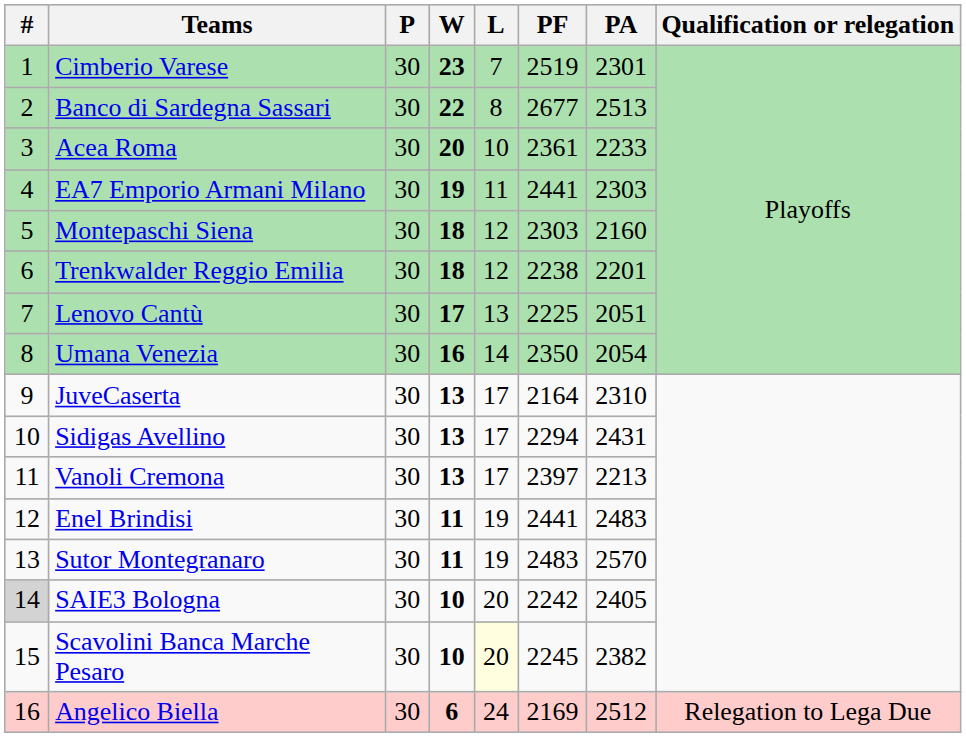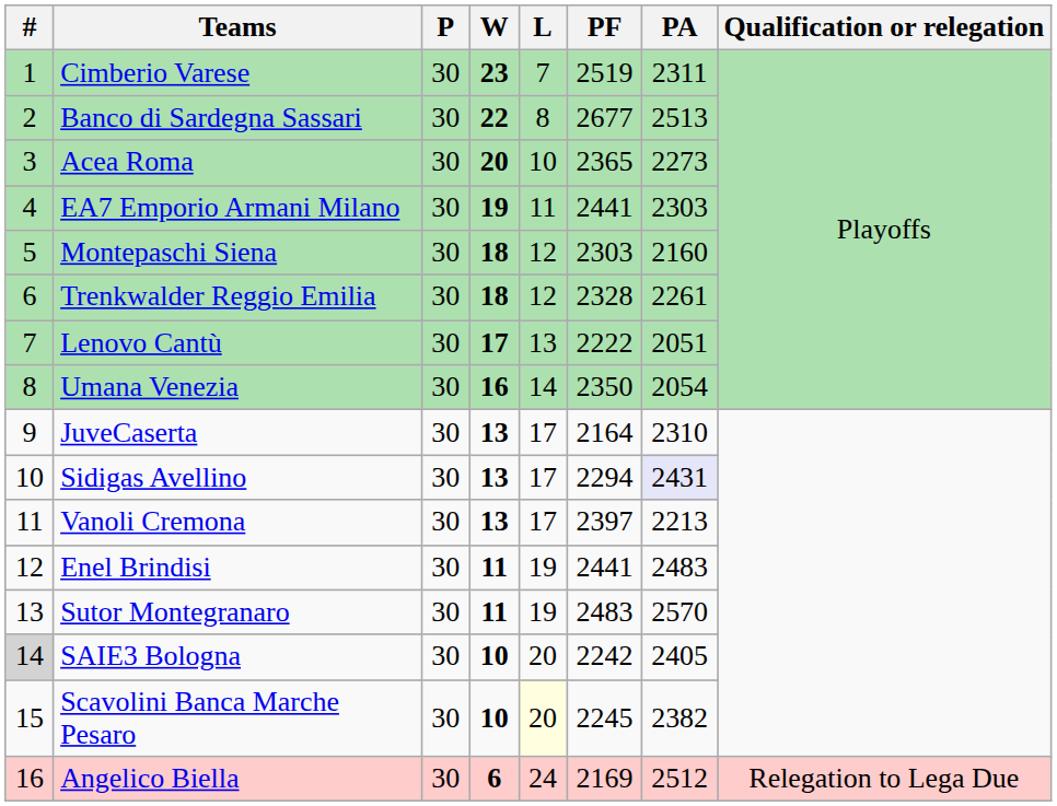Cimberio Varese | PA: 2301 -> 2311
Acea Roma | PF: 2361 -> 2365
Acea Roma | PA: 2233 -> 2273
Trenkwalder Reggio Emilia | PF: 2238 -> 2328
Trenkwalder Reggio Emilia | PA: 2201 -> 2261
Lenovo Cantù | PF: 2225 -> 2222
Sidigas Avellino | PA: no background -> lavender background
